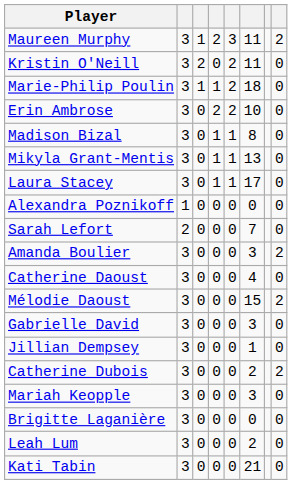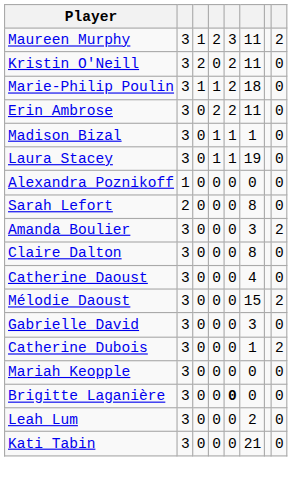Erin Ambrose | column 6: 10 -> 11
Madison Bizal | column 6: 8 -> 1
- row: Mikyla Grant-Mentis | 3 | 0 | 1 | 1 | 13 | 0
Laura Stacey | column 6: 17 -> 19
Sarah Lefort | column 6: 7 -> 8
+ row: Claire Dalton | 3 | 0 | 0 | 0 | 8 | 0
- row: Jillian Dempsey | 3 | 0 | 0 | 0 | 1 | 0
Catherine Dubois | column 6: 2 -> 1
Mariah Keopple | column 6: 3 -> 0
Brigitte Laganière | column 5: normal -> bold
